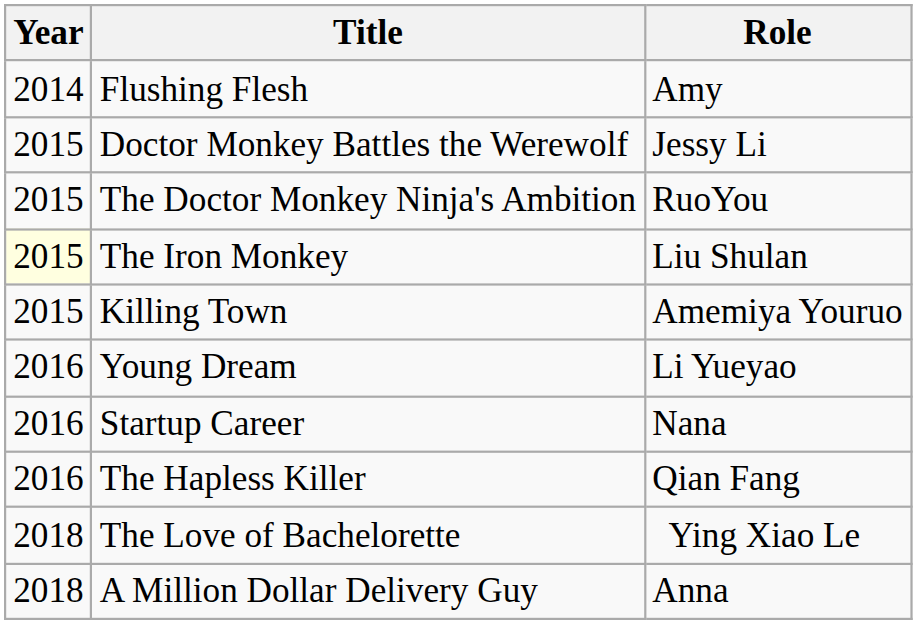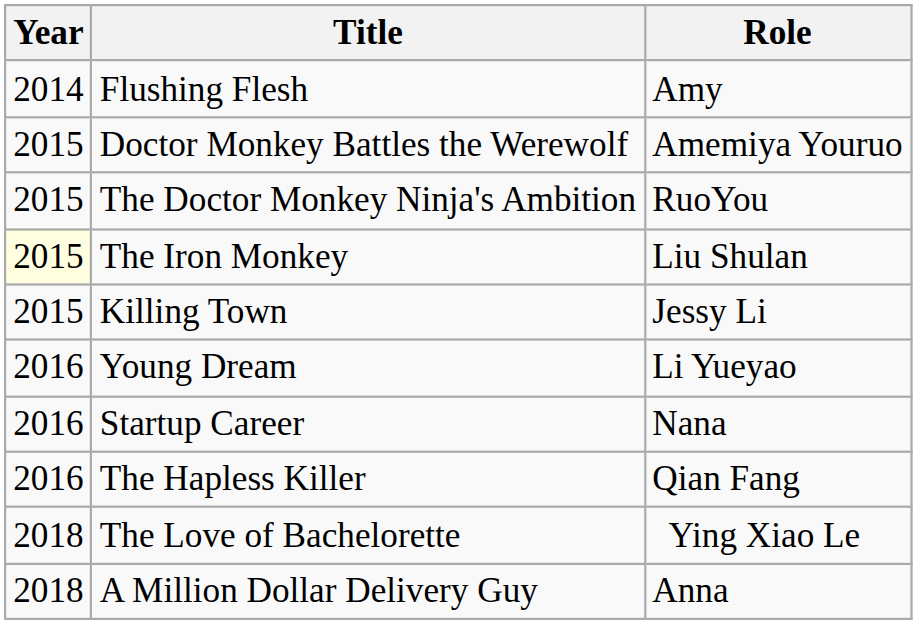Doctor Monkey Battles the Werewolf | Role: Jessy Li -> Amemiya Youruo
Killing Town | Role: Amemiya Youruo -> Jessy Li
